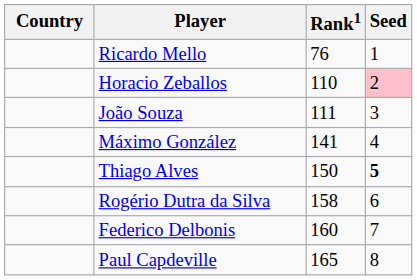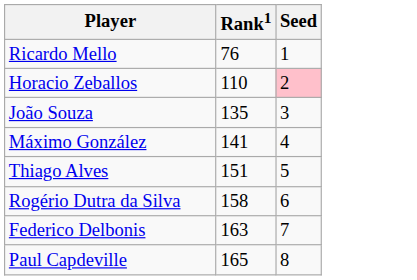- column: Country
João Souza | Rank1: 111 -> 135
Thiago Alves | Rank1: 150 -> 151
Thiago Alves | Seed: bold -> normal
Federico Delbonis | Rank1: 160 -> 163
